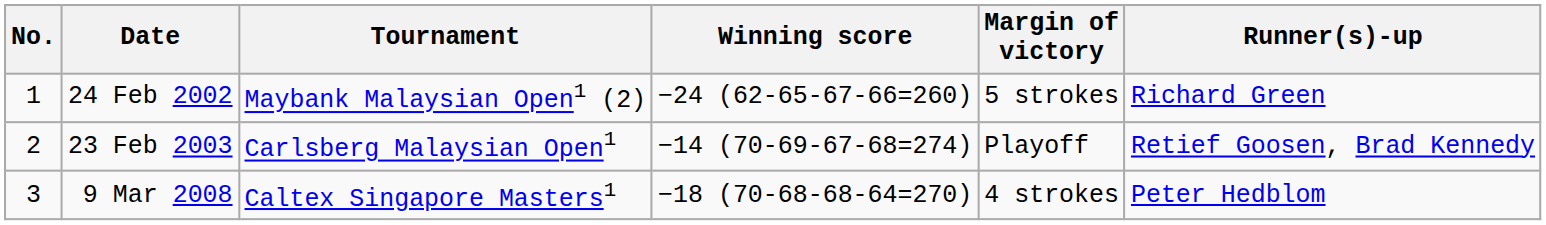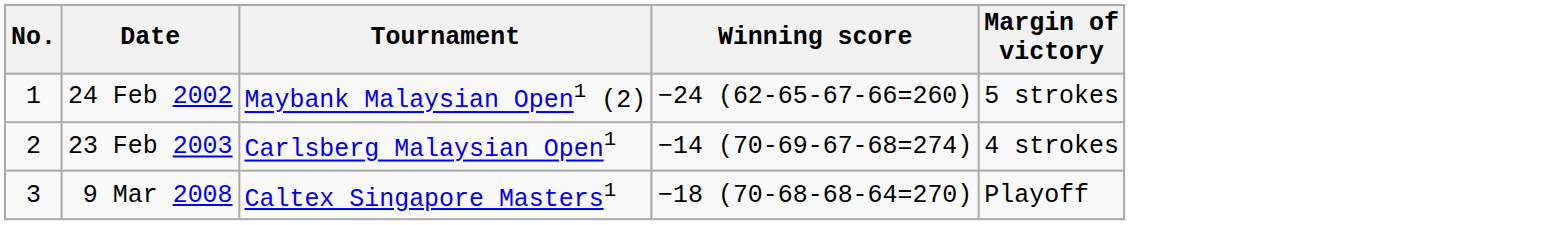- column: Runner(s)-up | Richard Green | Retief Goosen, Brad Kennedy | Peter Hedblom
23 Feb 2003 | Margin of victory: Playoff -> 4 strokes
9 Mar 2008 | Margin of victory: 4 strokes -> Playoff
